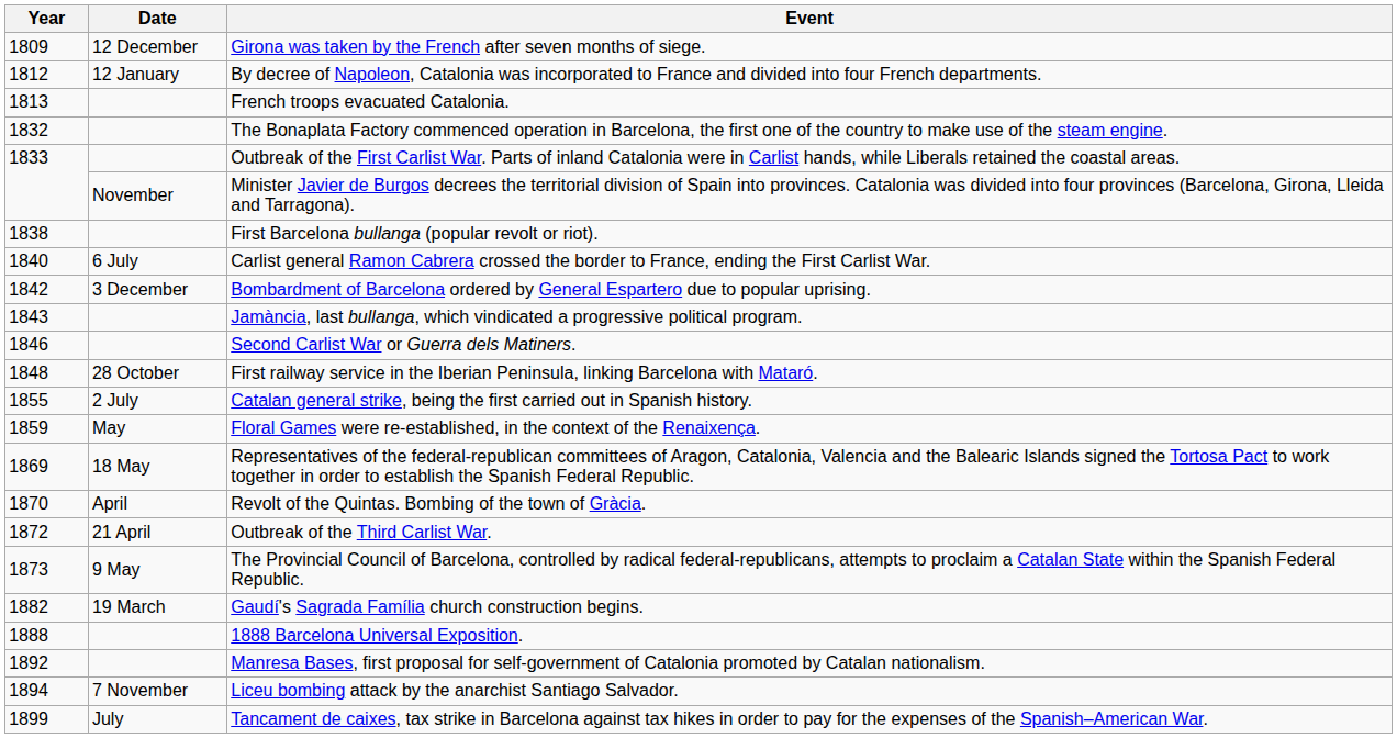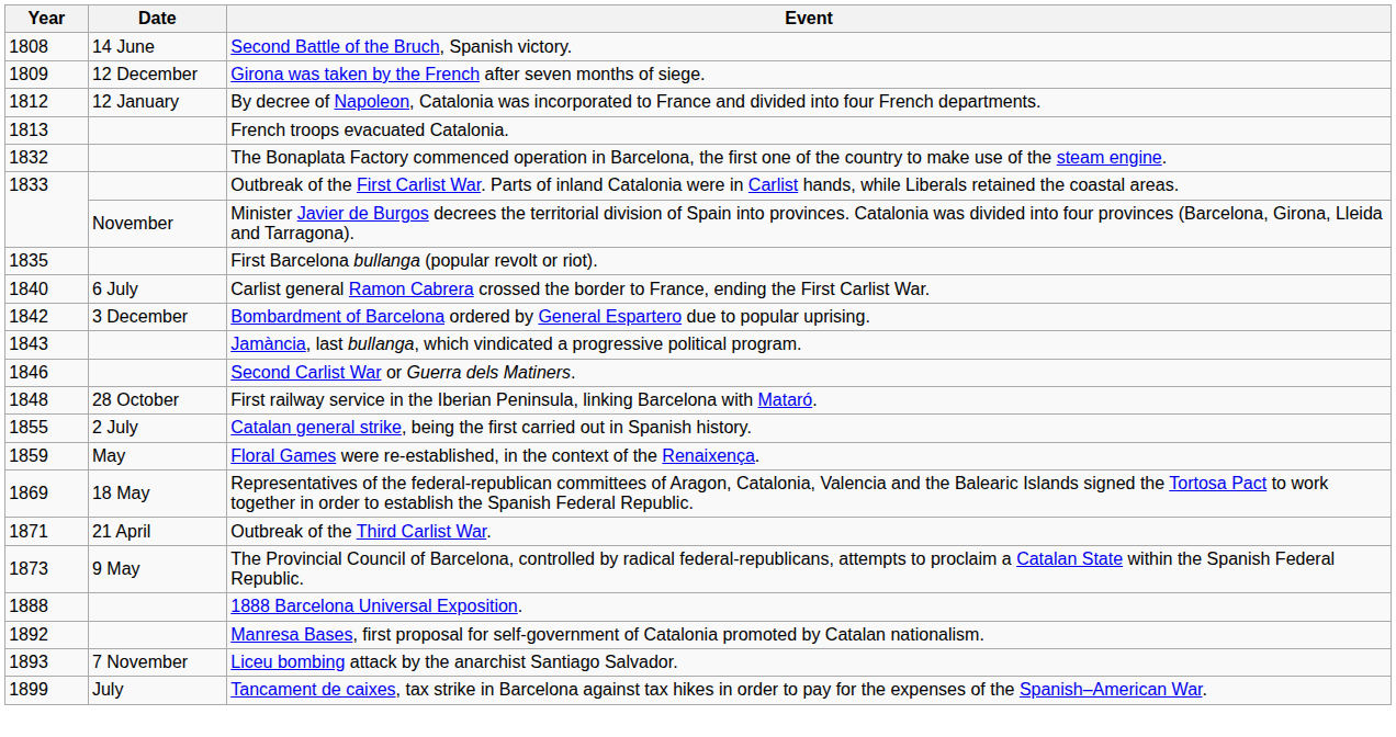+ row: 1808 | 14 June | Second Battle of the Bruch, Spanish victory.
First Barcelona bullanga (popular revolt or riot). | Year: 1838 -> 1835
- row: 1870 | April | Revolt of the Quintas. Bombing of the town of Gràcia.
Outbreak of the Third Carlist War. | Year: 1872 -> 1871
- row: 1882 | 19 March | Gaudí's Sagrada Família church construction begins.
Liceu bombing attack by the anarchist Santiago Salvador. | Year: 1894 -> 1893
